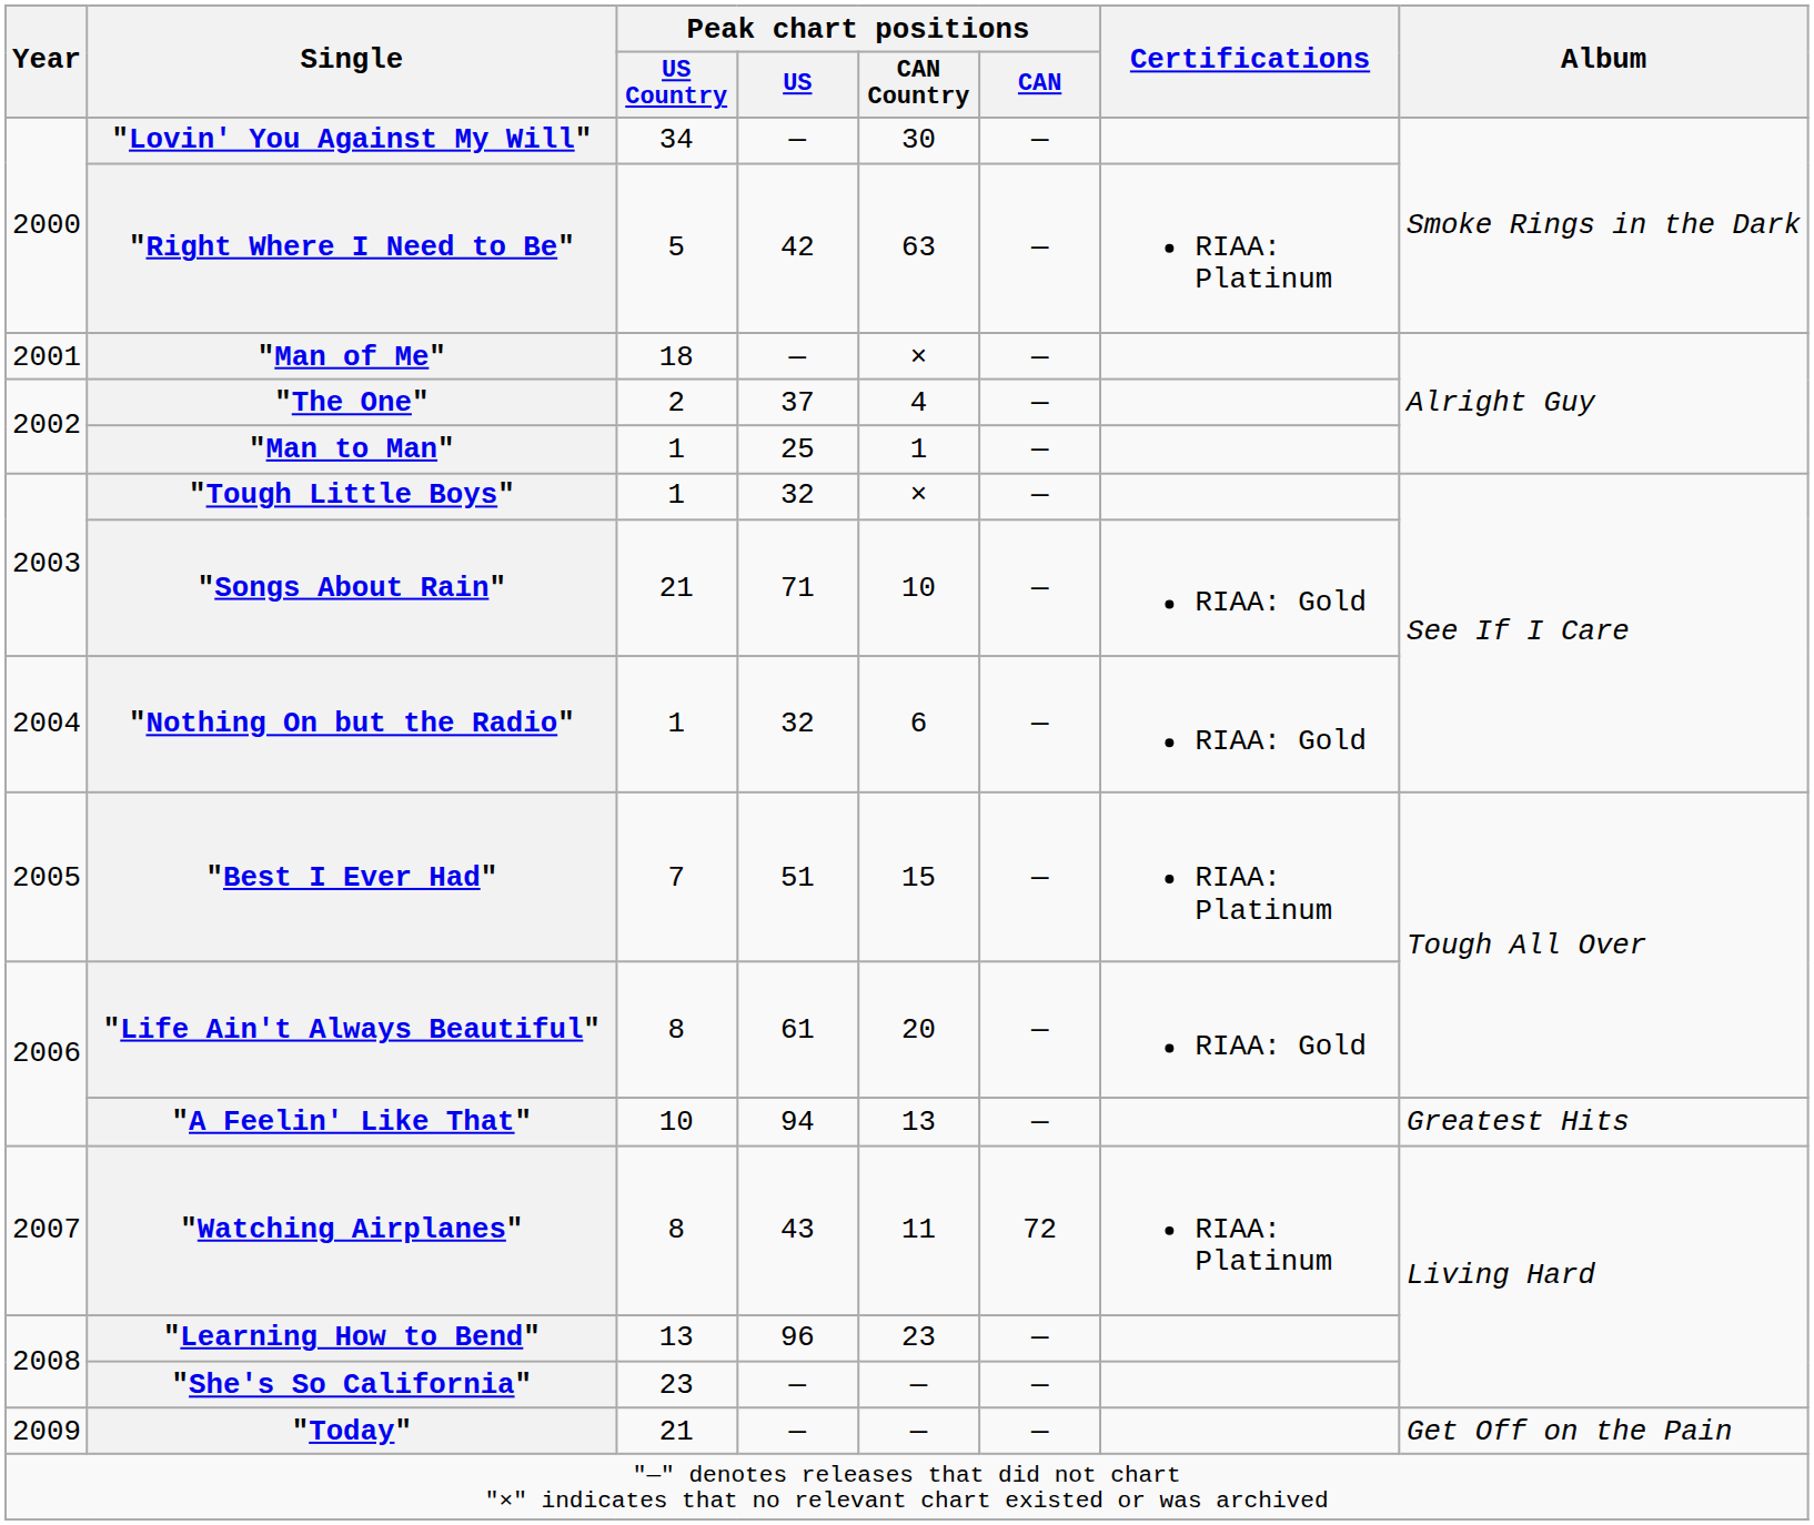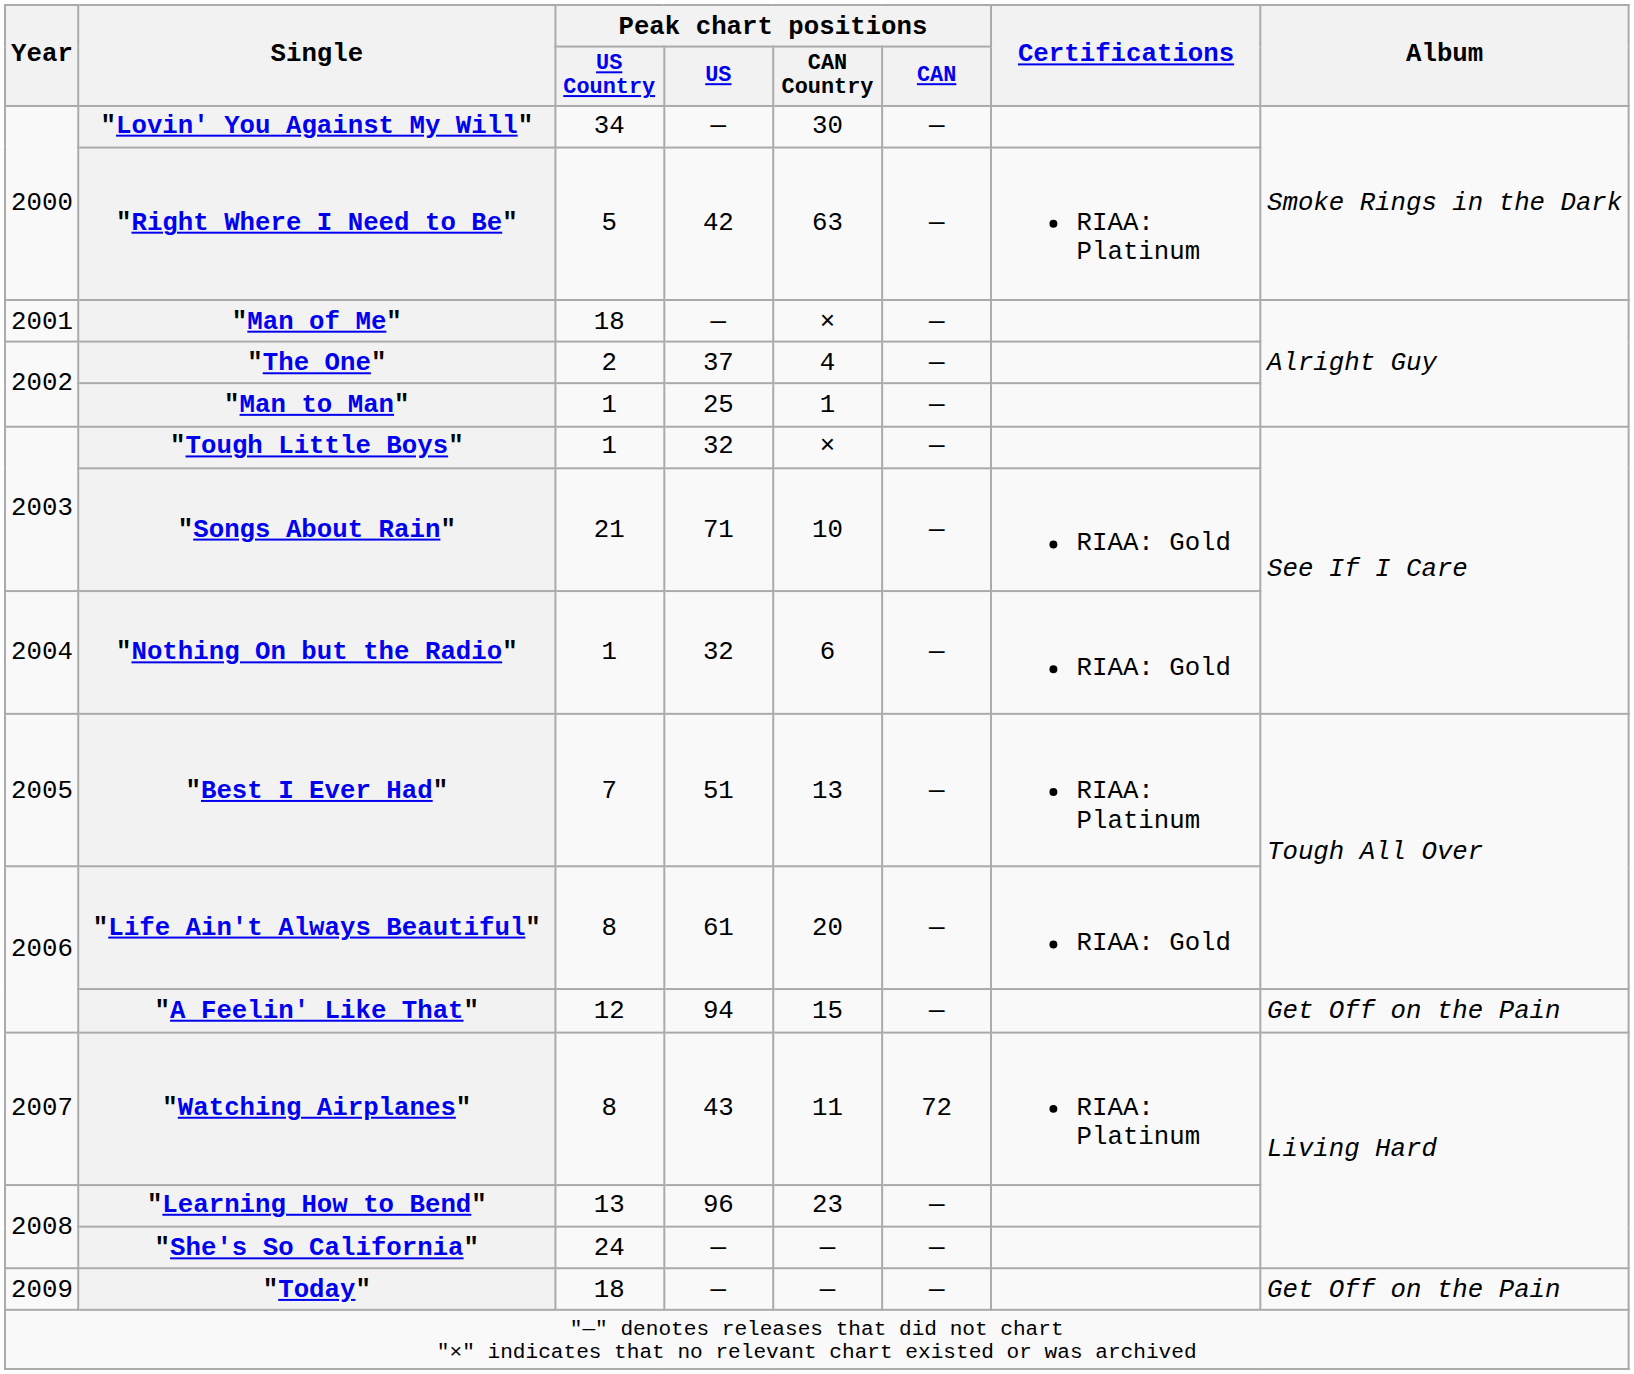"Best I Ever Had" | Peak chart positions / CAN Country: 15 -> 13
"A Feelin' Like That" | Peak chart positions / US Country: 10 -> 12
"A Feelin' Like That" | Peak chart positions / CAN Country: 13 -> 15
"A Feelin' Like That" | Album: Greatest Hits -> Get Off on the Pain
"She's So California" | Peak chart positions / US Country: 23 -> 24
"Today" | Peak chart positions / US Country: 21 -> 18
